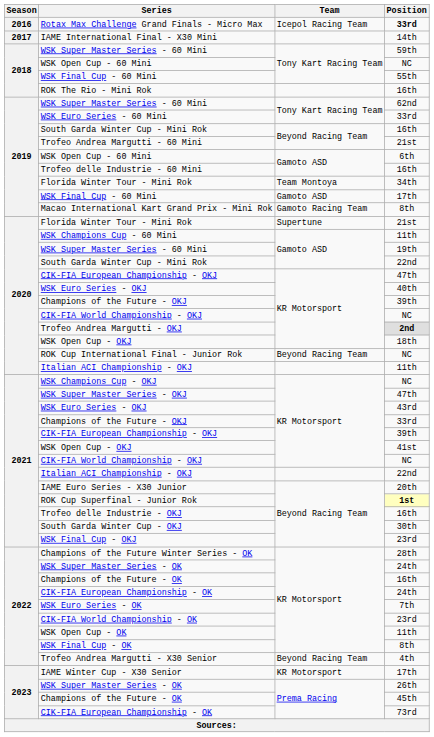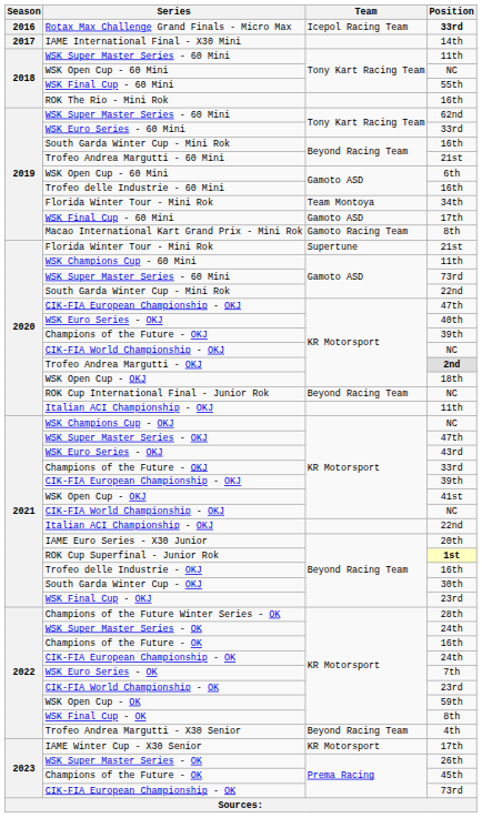2018 / WSK Super Master Series - 60 Mini | Position: 59th -> 11th
2020 / WSK Super Master Series - 60 Mini | Position: 19th -> 73rd
WSK Open Cup - OK | Position: 11th -> 59th
